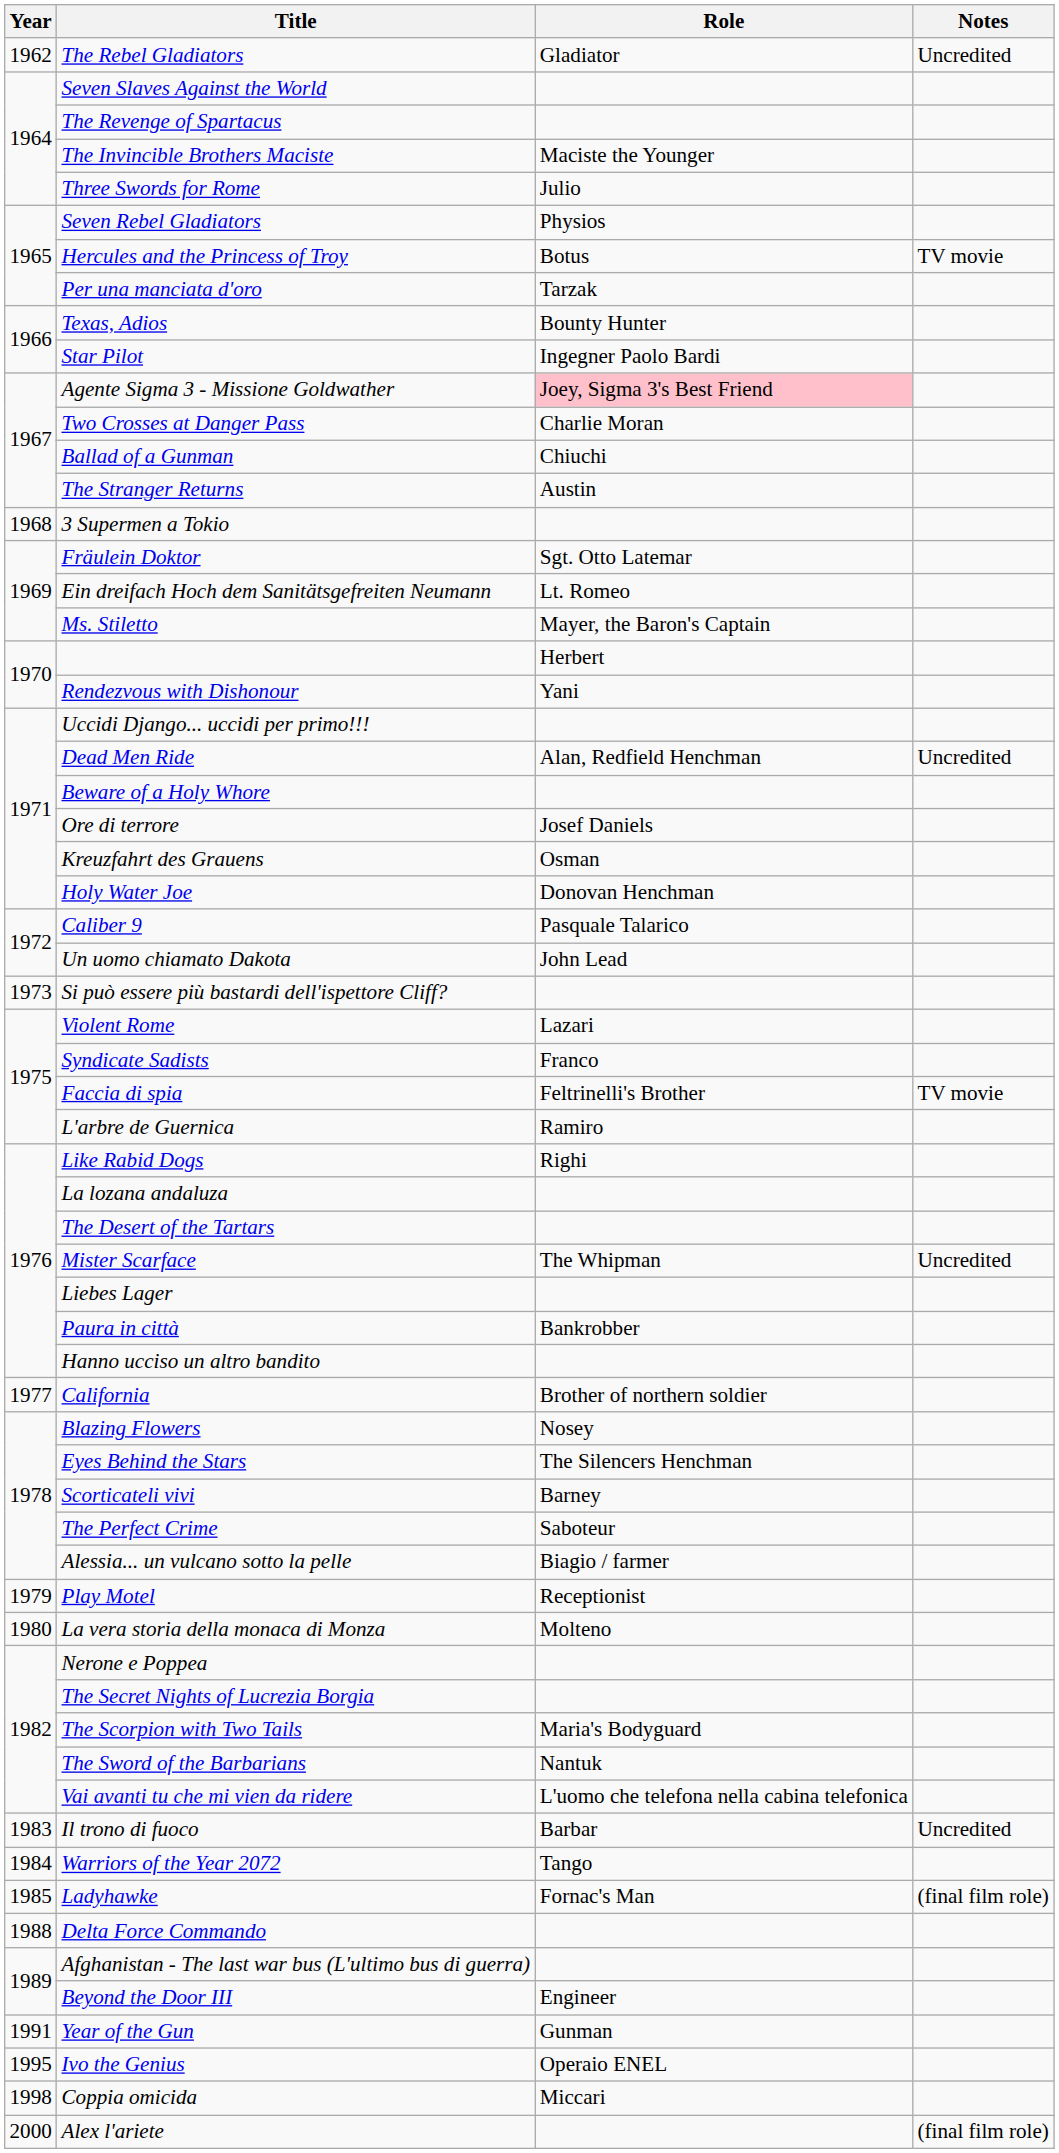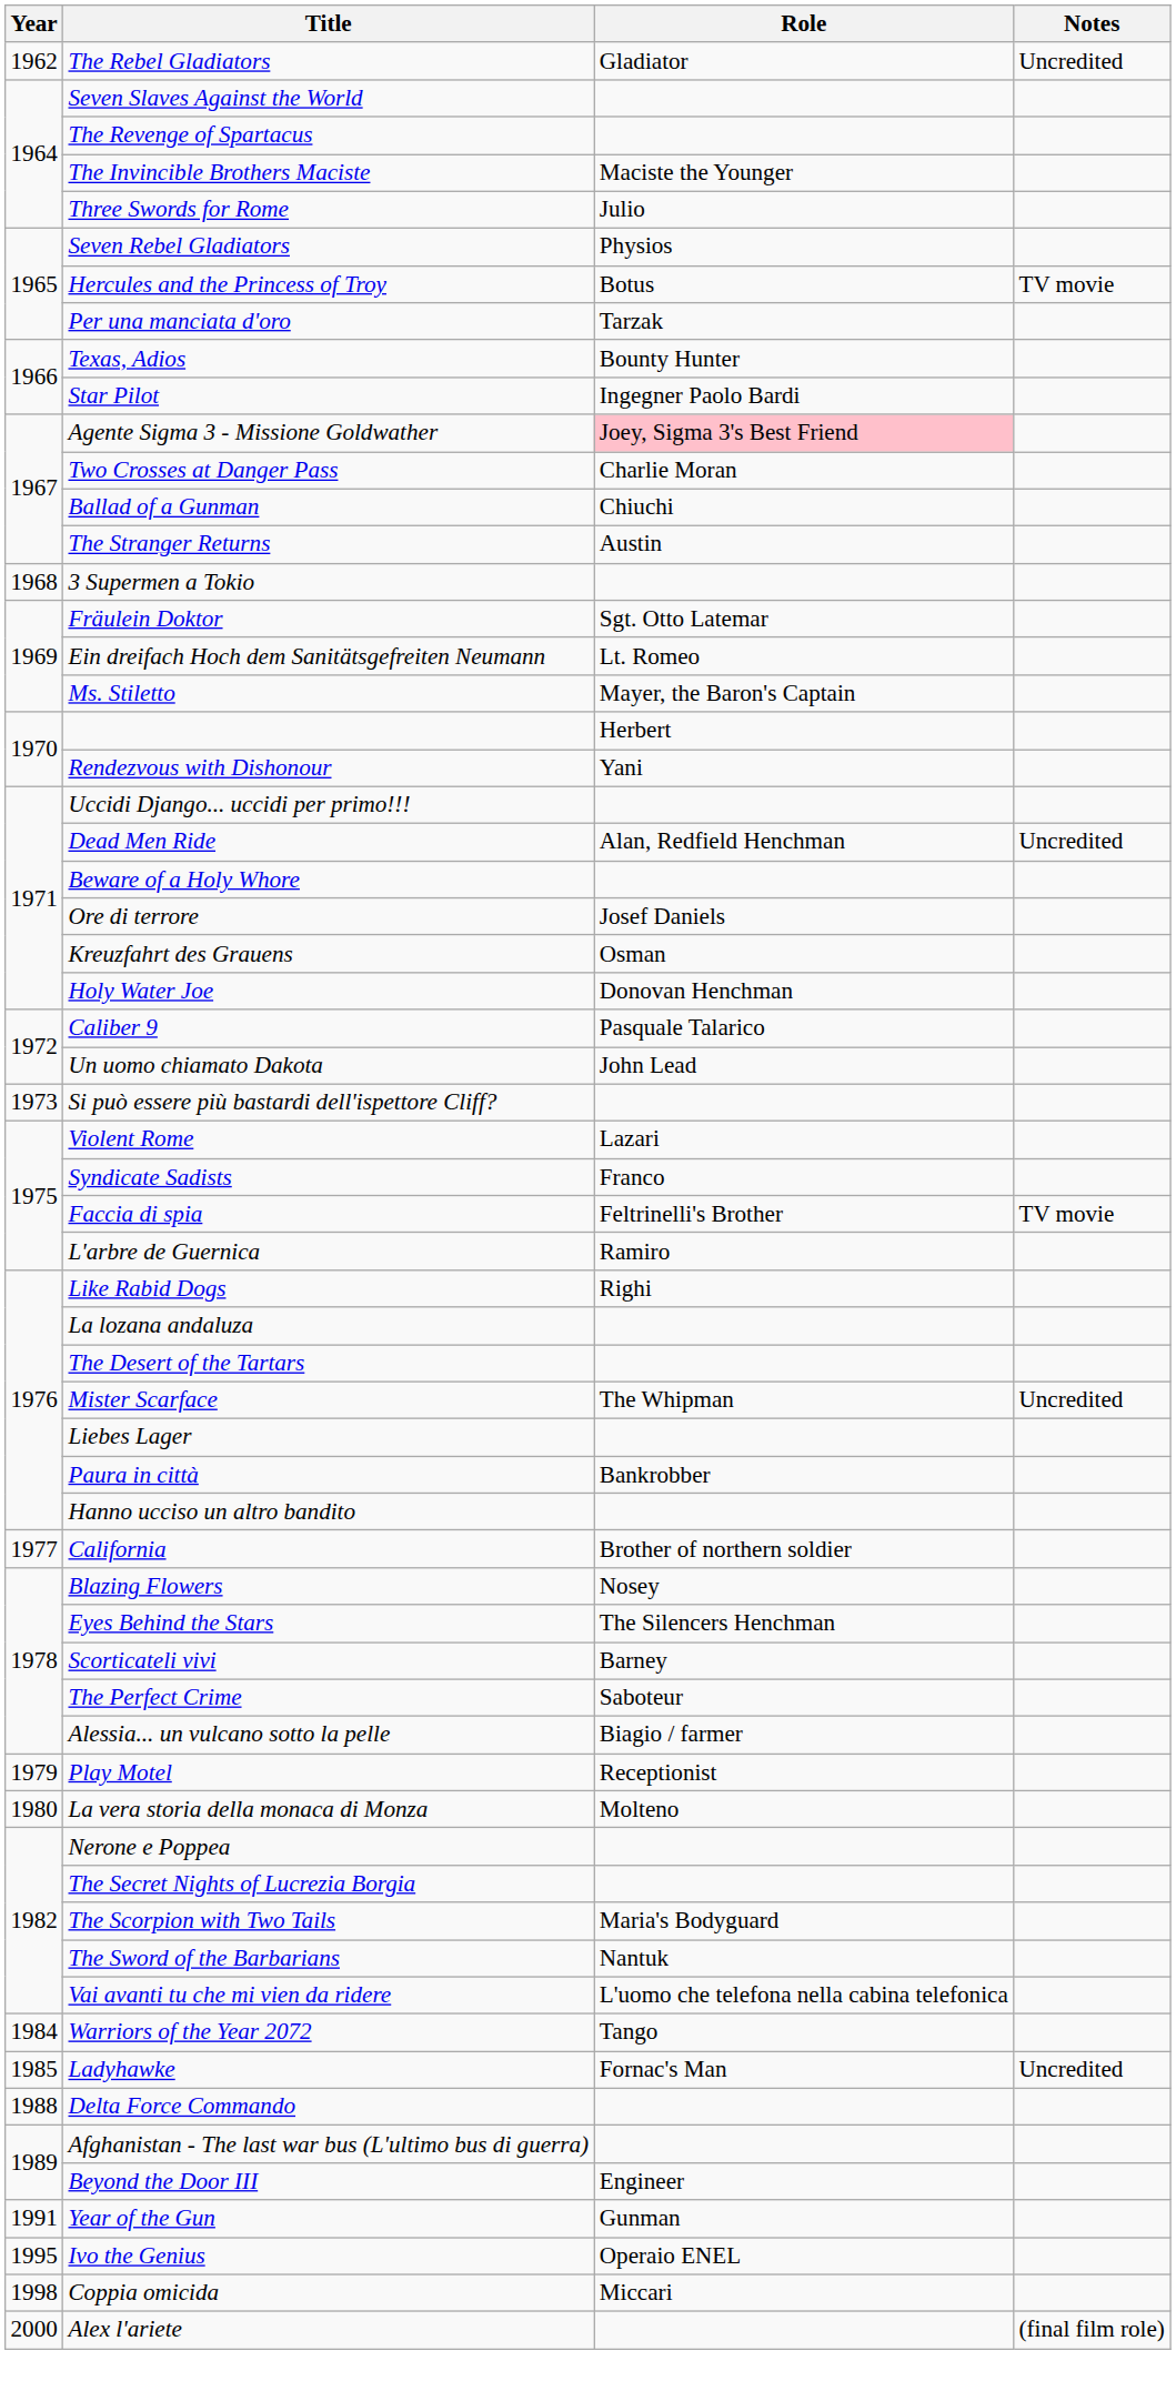- row: 1983 | Il trono di fuoco | Barbar | Uncredited
Ladyhawke | Notes: (final film role) -> Uncredited
